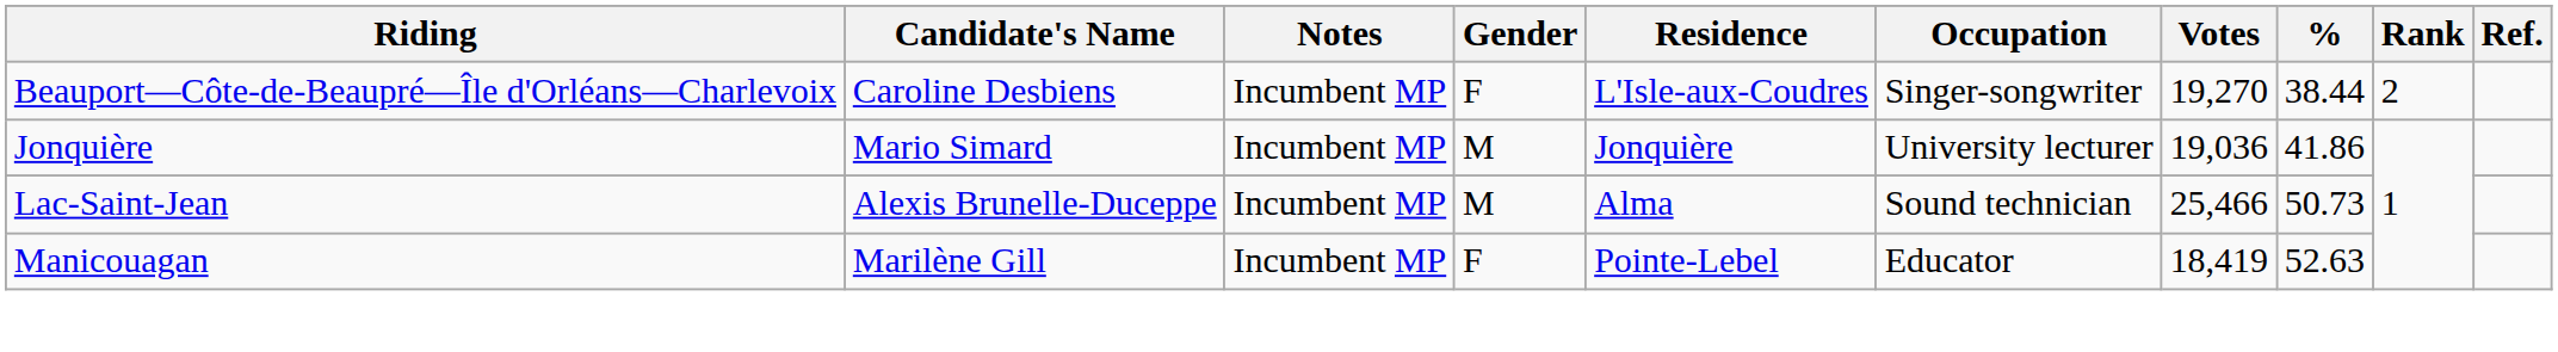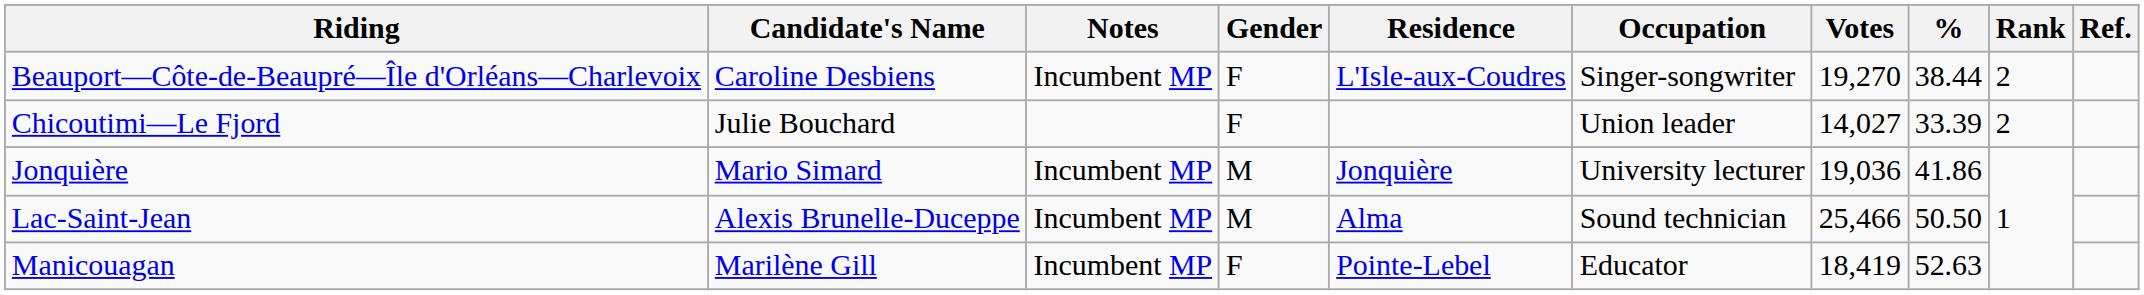+ row: Chicoutimi—Le Fjord | Julie Bouchard | F | Union leader | 14,027 | 33.39 | 2
Lac-Saint-Jean | %: 50.73 -> 50.50
